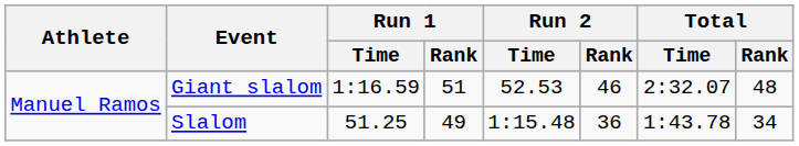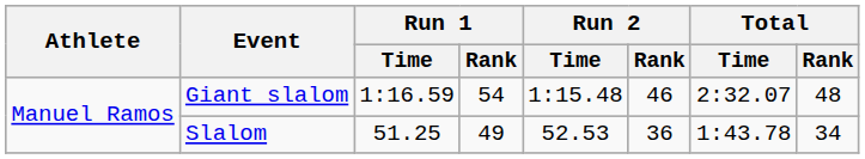Giant slalom | Run 1 / Rank: 51 -> 54
Giant slalom | Run 2 / Time: 52.53 -> 1:15.48
Slalom | Run 2 / Time: 1:15.48 -> 52.53
